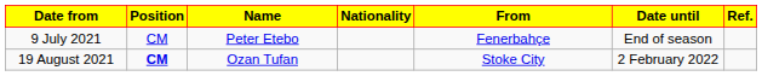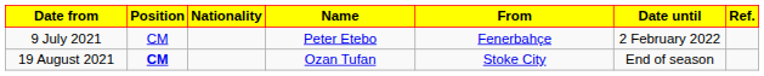columns swapped: Nationality <-> Name
9 July 2021 | Date until: End of season -> 2 February 2022
19 August 2021 | Date until: 2 February 2022 -> End of season
